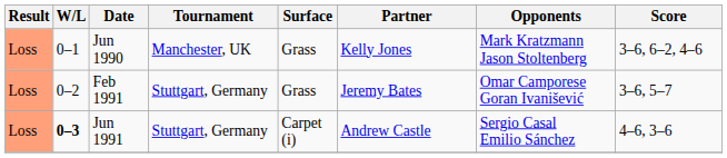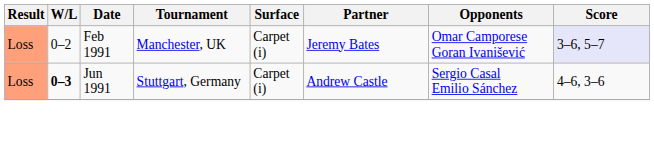- row: Loss | 0–1 | Jun 1990 | Manchester, UK | Grass | Kelly Jones | Mark Kratzmann Jason Stoltenberg | 3–6, 6–2, 4–6
Feb 1991 | Tournament: Stuttgart, Germany -> Manchester, UK
Feb 1991 | Surface: Grass -> Carpet (i)
Feb 1991 | Score: no background -> lavender background
